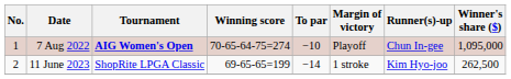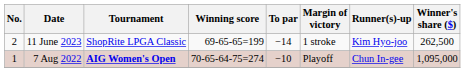rows swapped: 7 Aug 2022 <-> 11 June 2023
